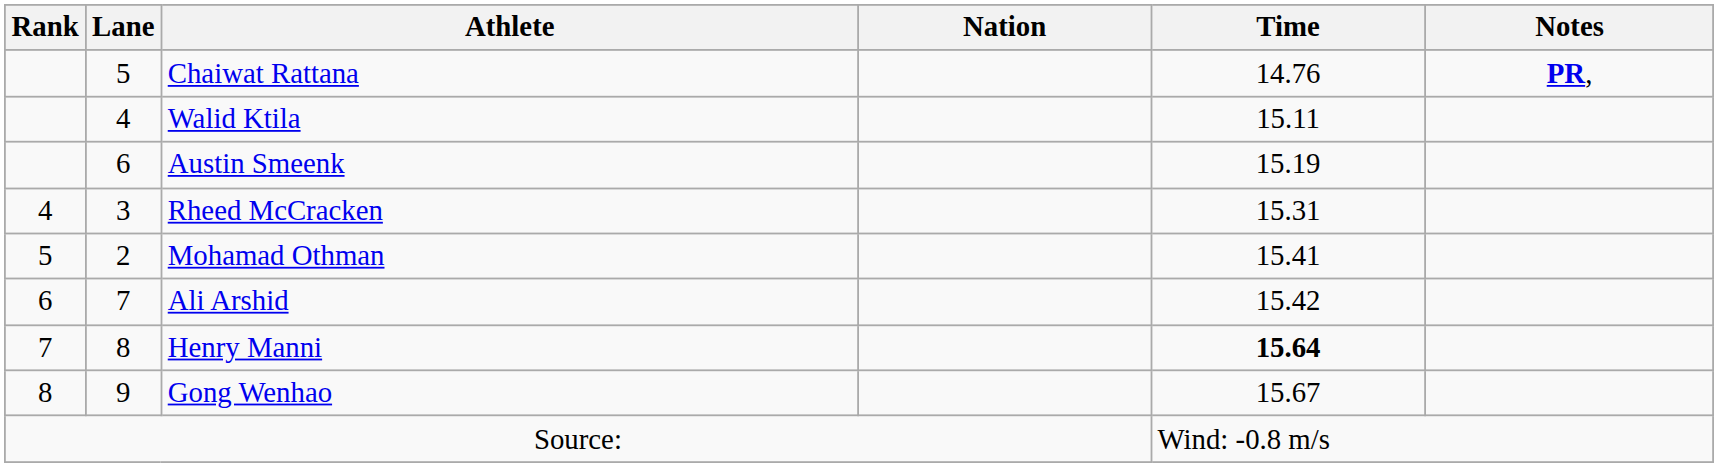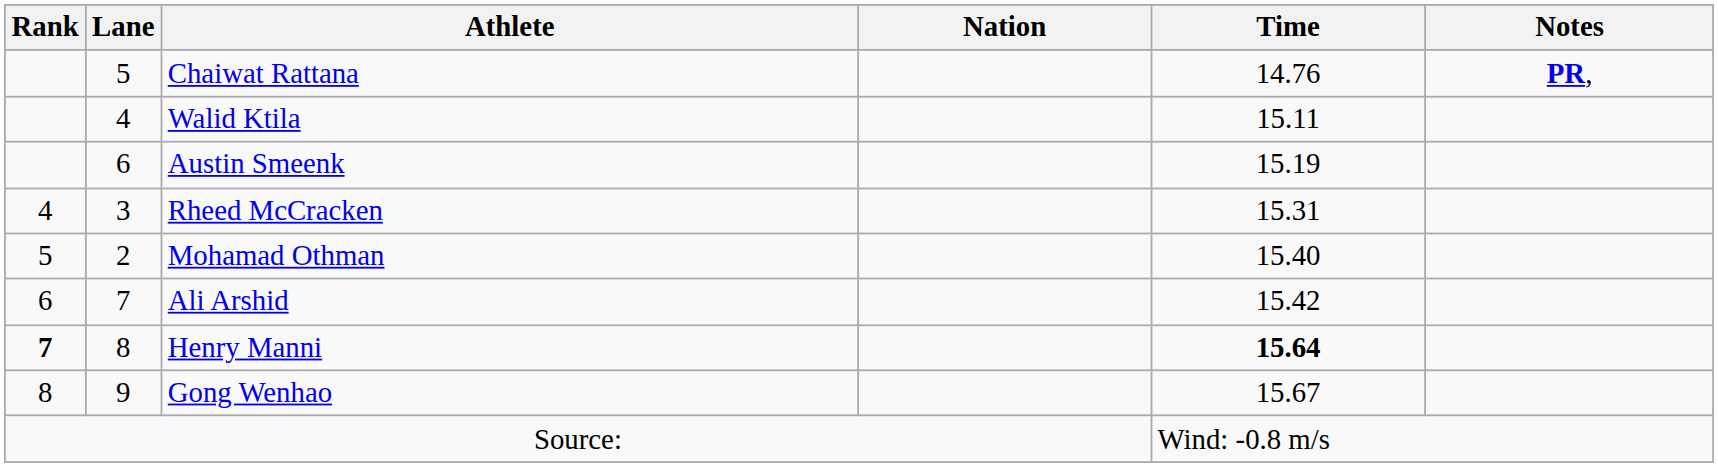Mohamad Othman | Time: 15.41 -> 15.40
Henry Manni | Rank: normal -> bold
